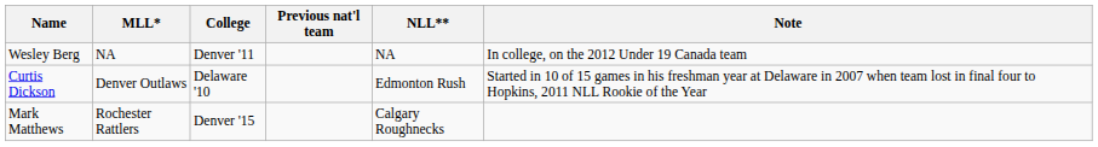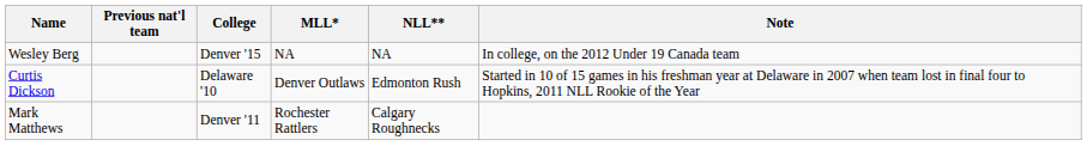columns swapped: Previous nat'l team <-> MLL*
Wesley Berg | College: Denver '11 -> Denver '15
Mark Matthews | College: Denver '15 -> Denver '11
